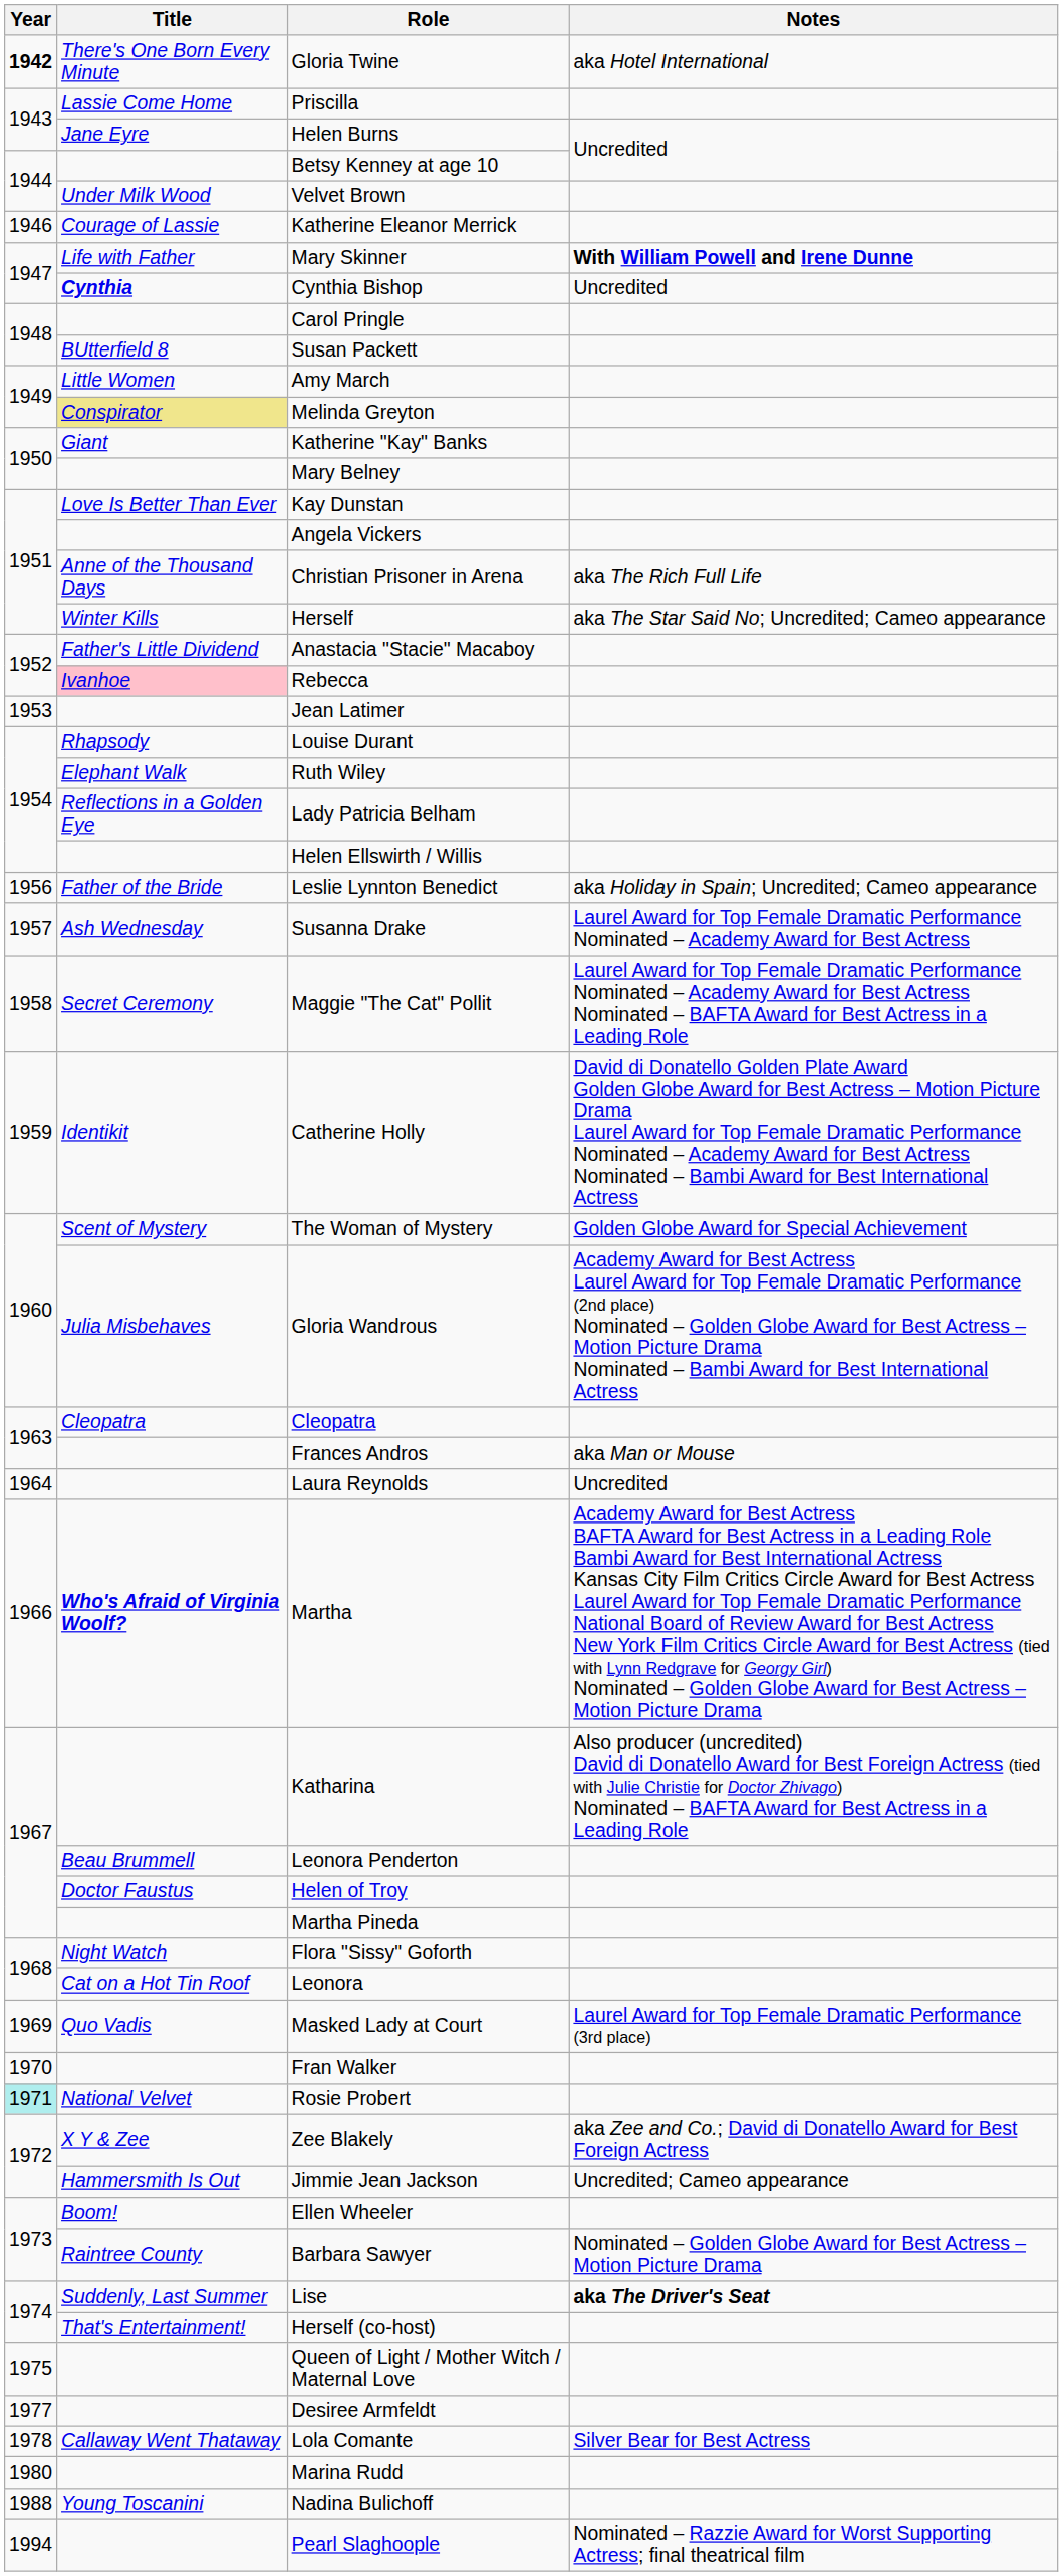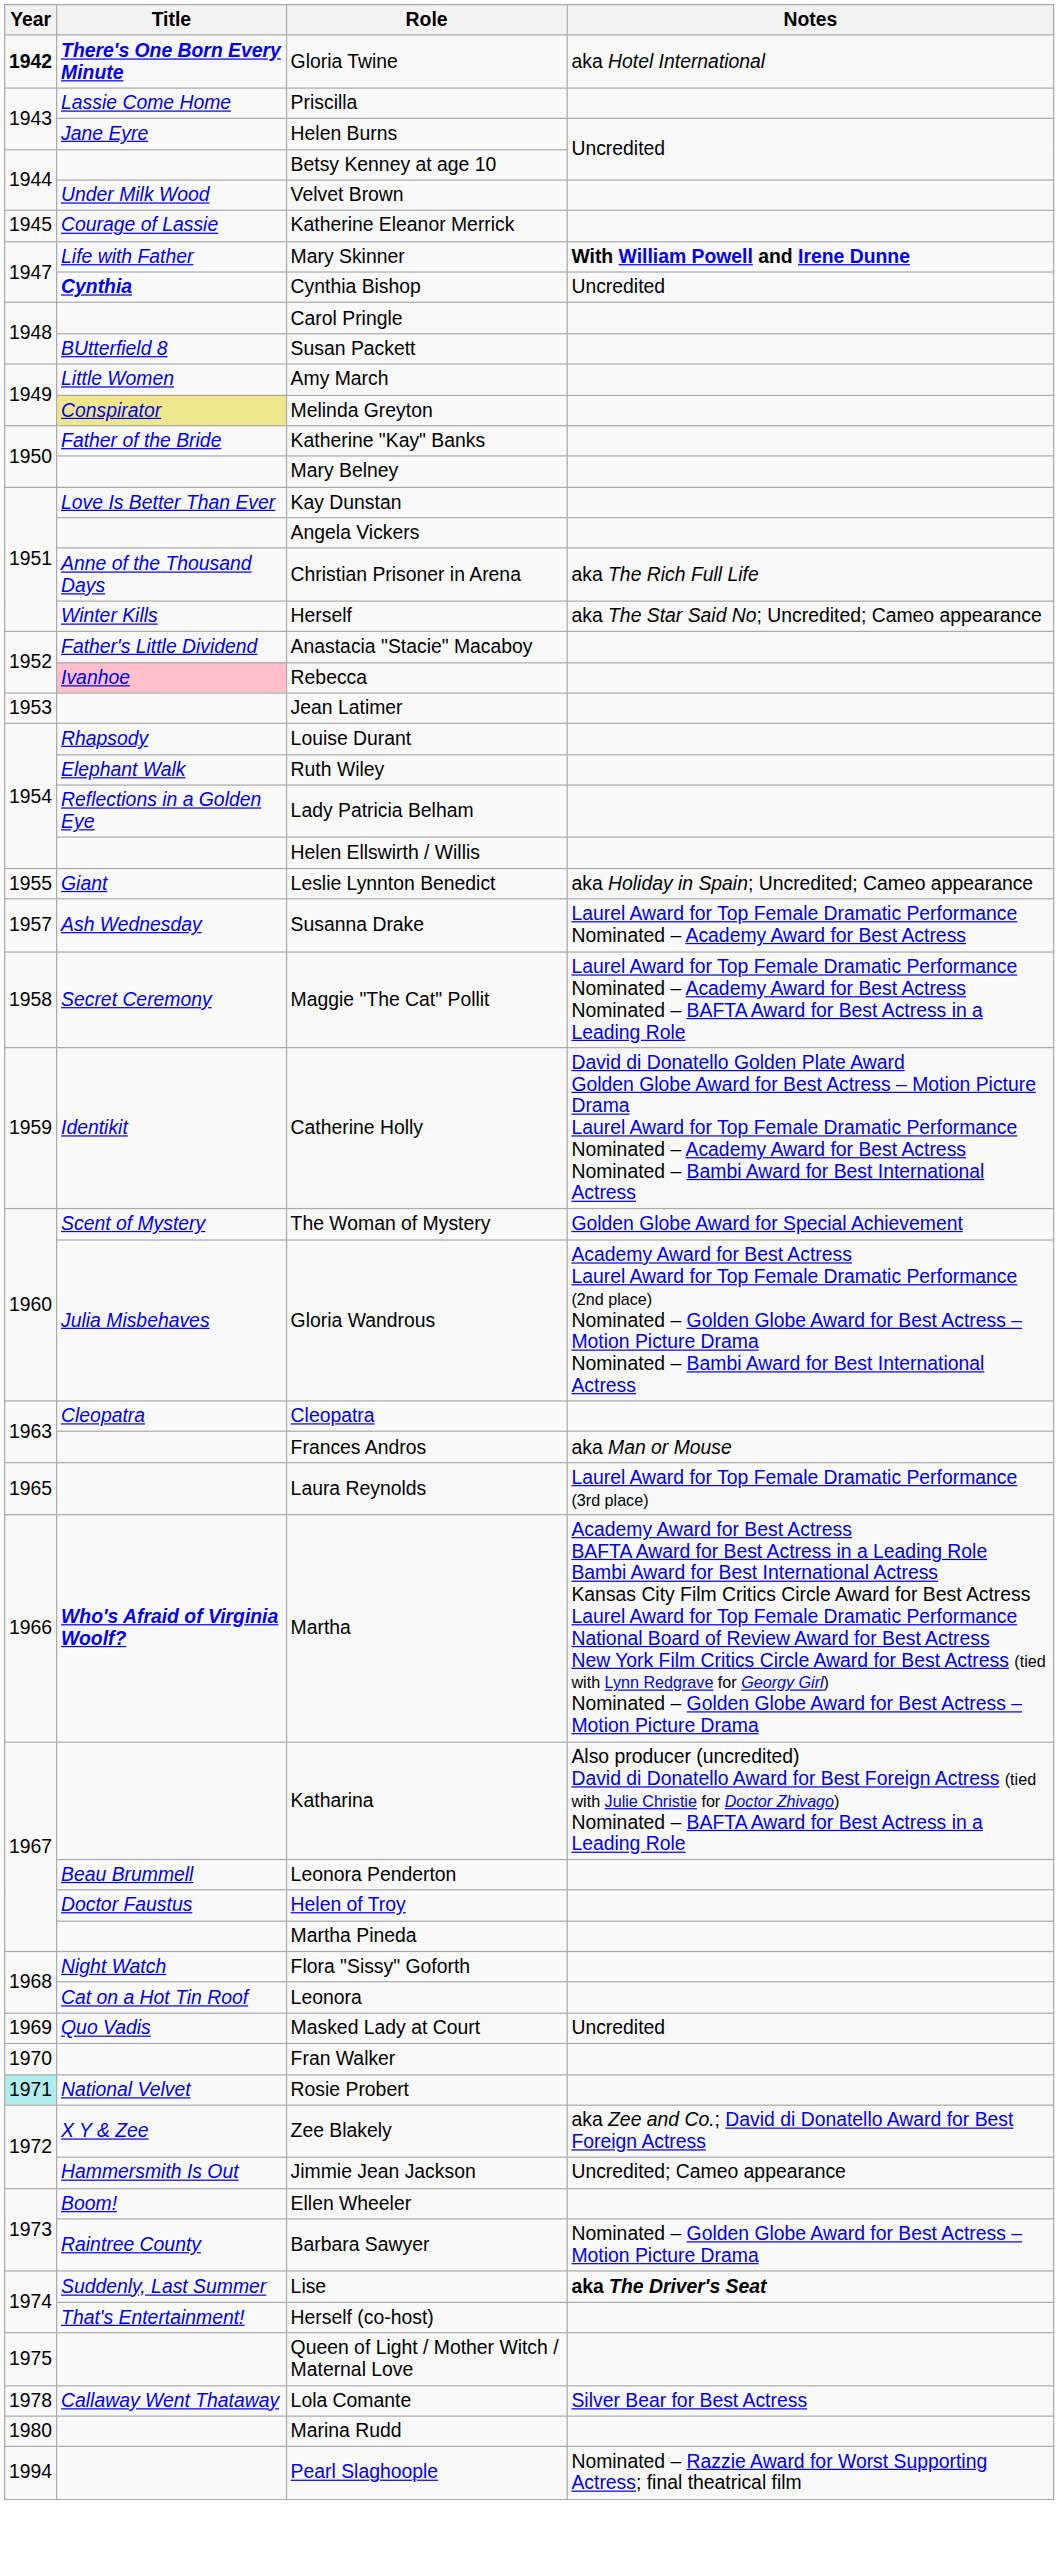Gloria Twine | Title: normal -> bold
Katherine Eleanor Merrick | Year: 1946 -> 1945
Katherine "Kay" Banks | Title: Giant -> Father of the Bride
Leslie Lynnton Benedict | Year: 1956 -> 1955
Leslie Lynnton Benedict | Title: Father of the Bride -> Giant
Laura Reynolds | Year: 1964 -> 1965
Laura Reynolds | Notes: Uncredited -> Laurel Award for Top Female Dramatic Performance (3rd place)
Masked Lady at Court | Notes: Laurel Award for Top Female Dramatic Performance (3rd place) -> Uncredited
- row: 1977 | Desiree Armfeldt
- row: 1988 | Young Toscanini | Nadina Bulichoff
